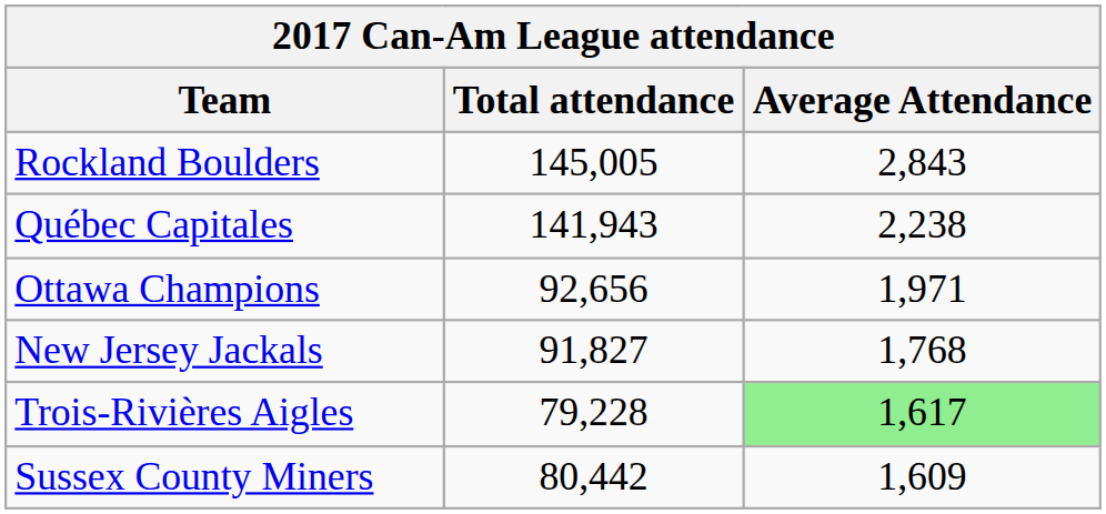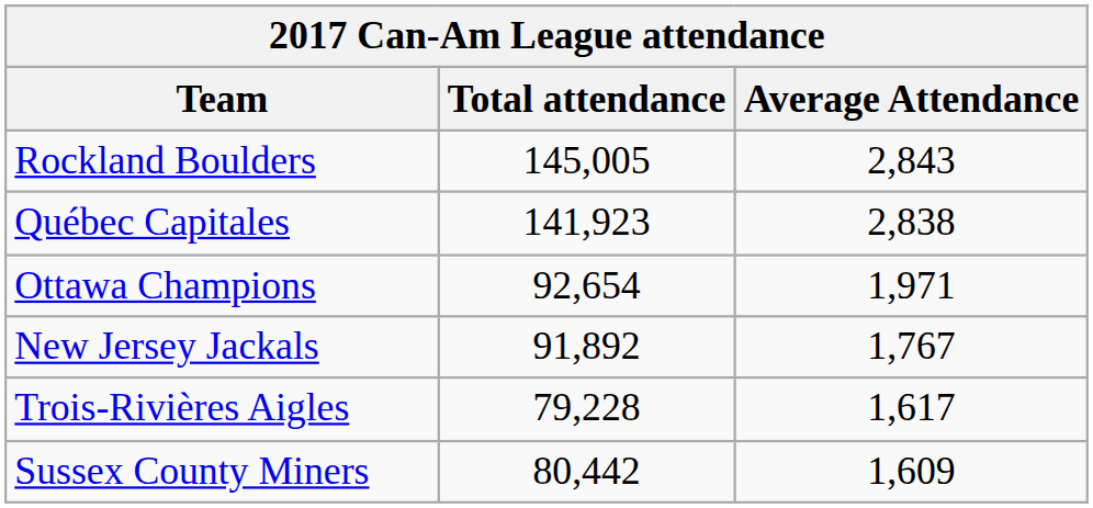Québec Capitales | Total attendance: 141,943 -> 141,923
Québec Capitales | Average Attendance: 2,238 -> 2,838
Ottawa Champions | Total attendance: 92,656 -> 92,654
New Jersey Jackals | Total attendance: 91,827 -> 91,892
New Jersey Jackals | Average Attendance: 1,768 -> 1,767
Trois-Rivières Aigles | Average Attendance: lightgreen background -> no background
